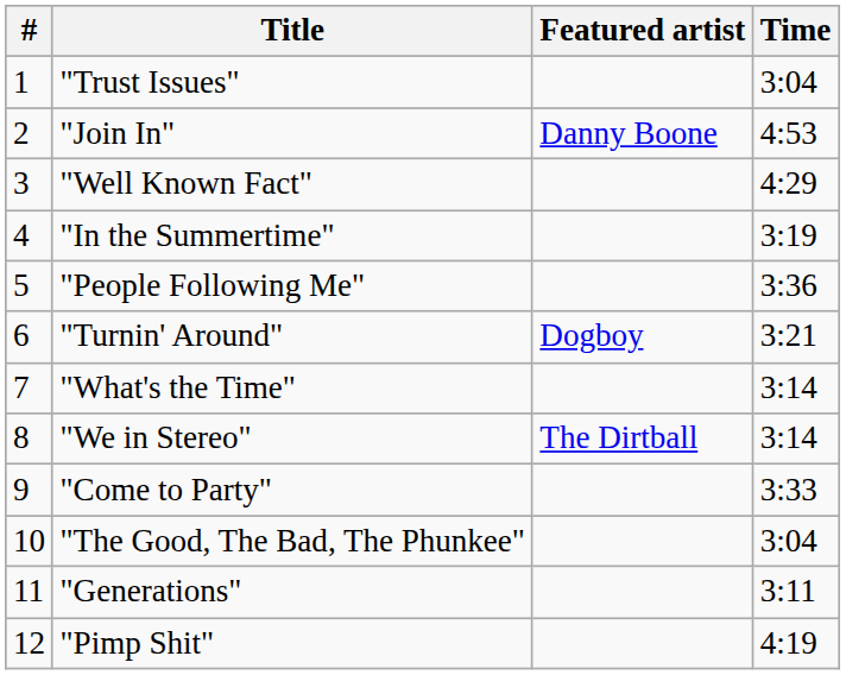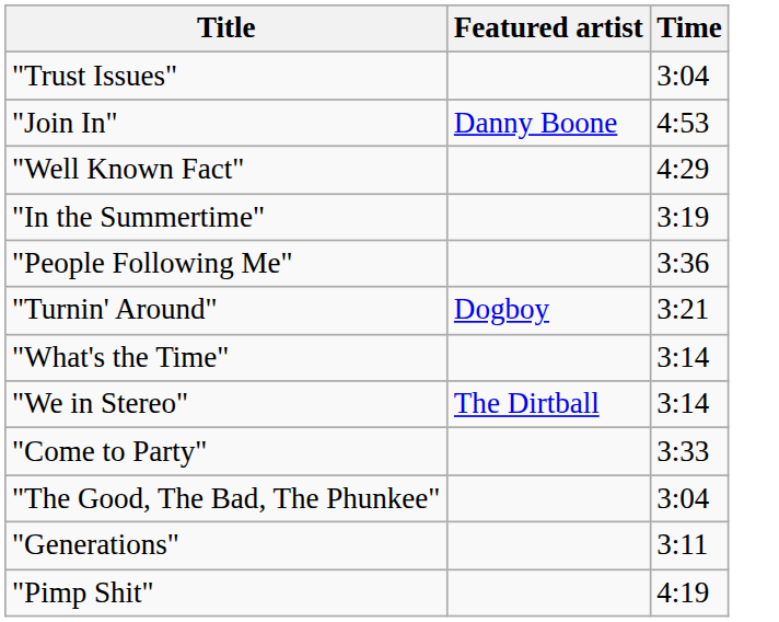- column: # | 1 | 2 | 3 | 4 | 5 | 6 | 7 | 8 | 9 | 10 | 11 | 12
